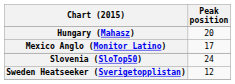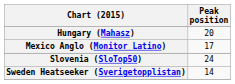Sweden Heatseeker (Sverigetopplistan) | Peak position: 12 -> 14
